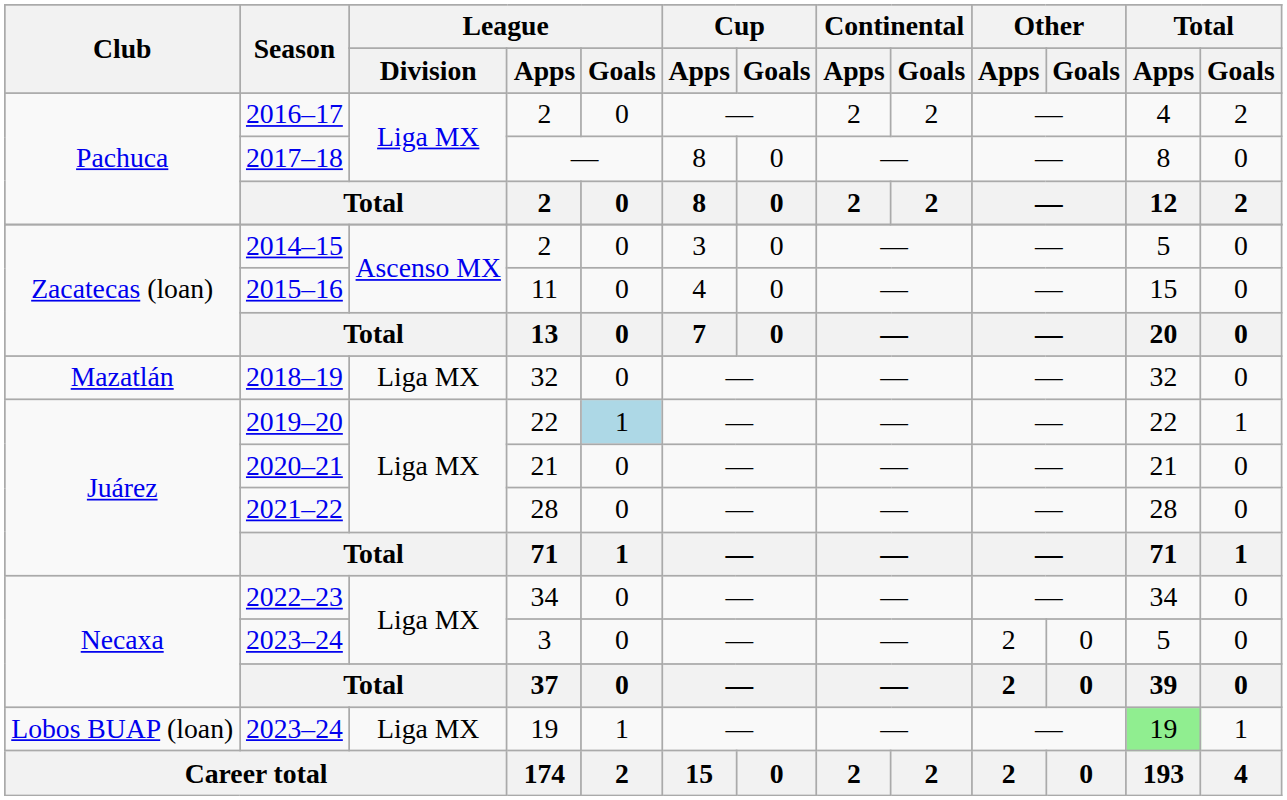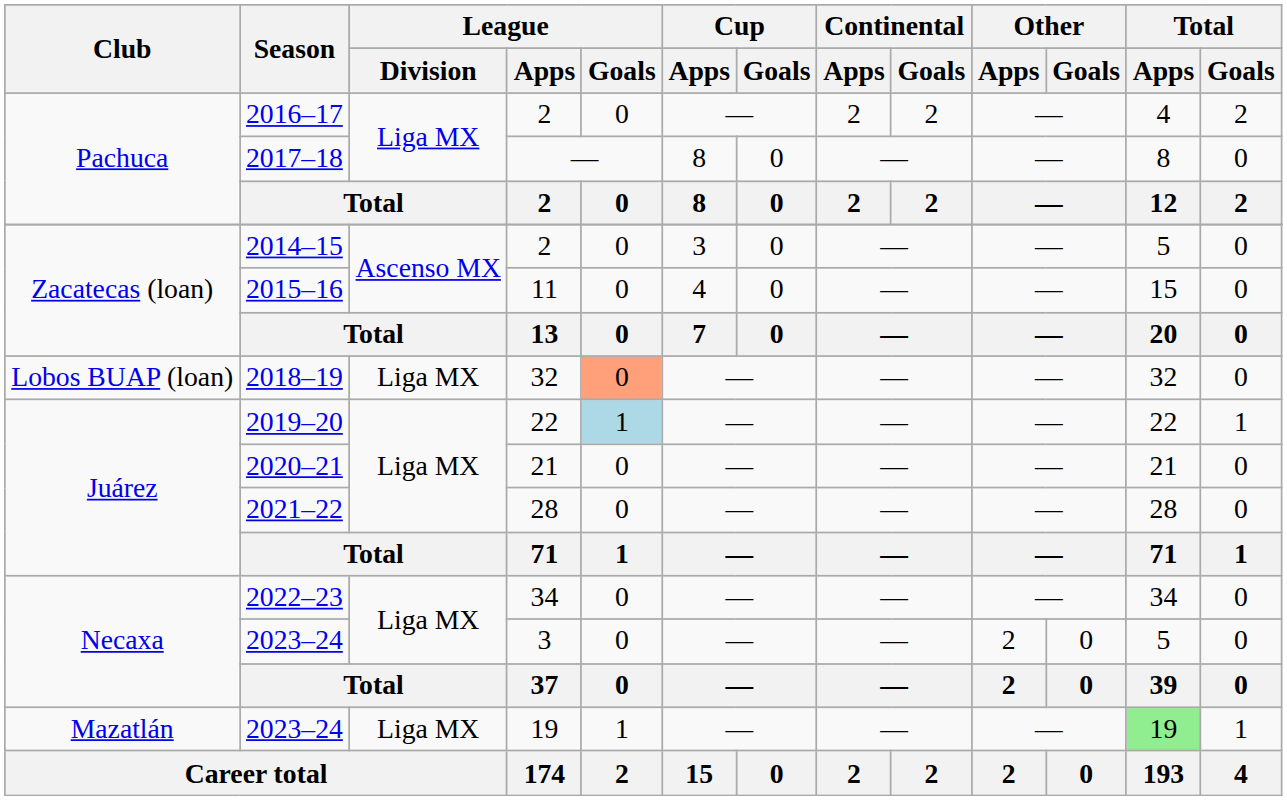2018–19 | Club: Mazatlán -> Lobos BUAP (loan)
2018–19 | League / Goals: no background -> lightsalmon background
2023–24 / 19 | Club: Lobos BUAP (loan) -> Mazatlán
